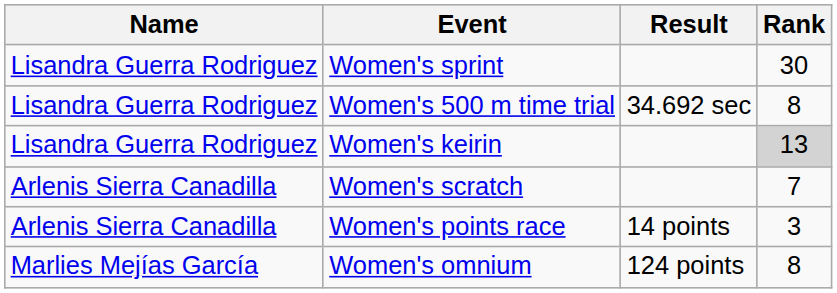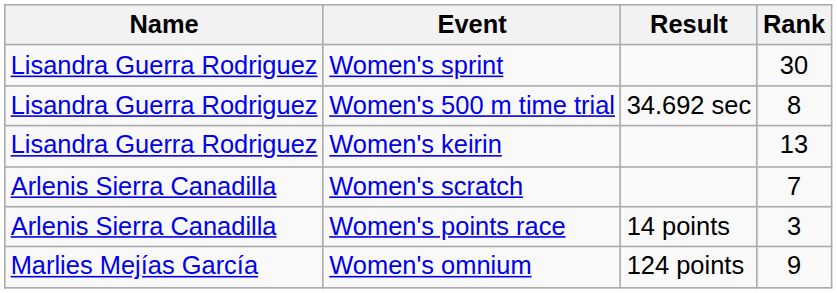Women's keirin | Rank: lightgrey background -> no background
Women's omnium | Rank: 8 -> 9
